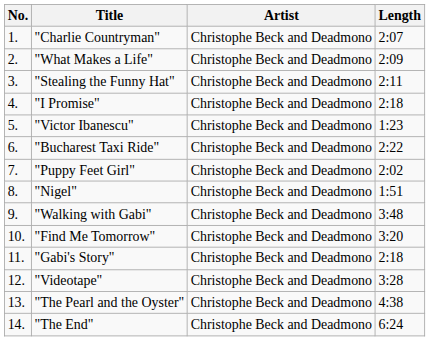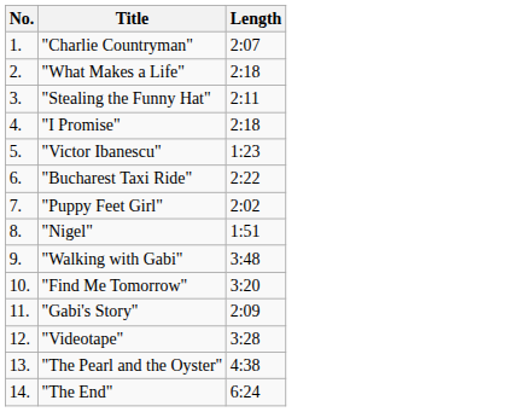- column: Artist | Christophe Beck and Deadmono | Christophe Beck and Deadmono | Christophe Beck and Deadmono | Christophe Beck and Deadmono | Christophe Beck and Deadmono | Christophe Beck and Deadmono | Christophe Beck and Deadmono | Christophe Beck and Deadmono | Christophe Beck and Deadmono | Christophe Beck and Deadmono | Christophe Beck and Deadmono | Christophe Beck and Deadmono | Christophe Beck and Deadmono | Christophe Beck and Deadmono
"What Makes a Life" | Length: 2:09 -> 2:18
"Gabi's Story" | Length: 2:18 -> 2:09
